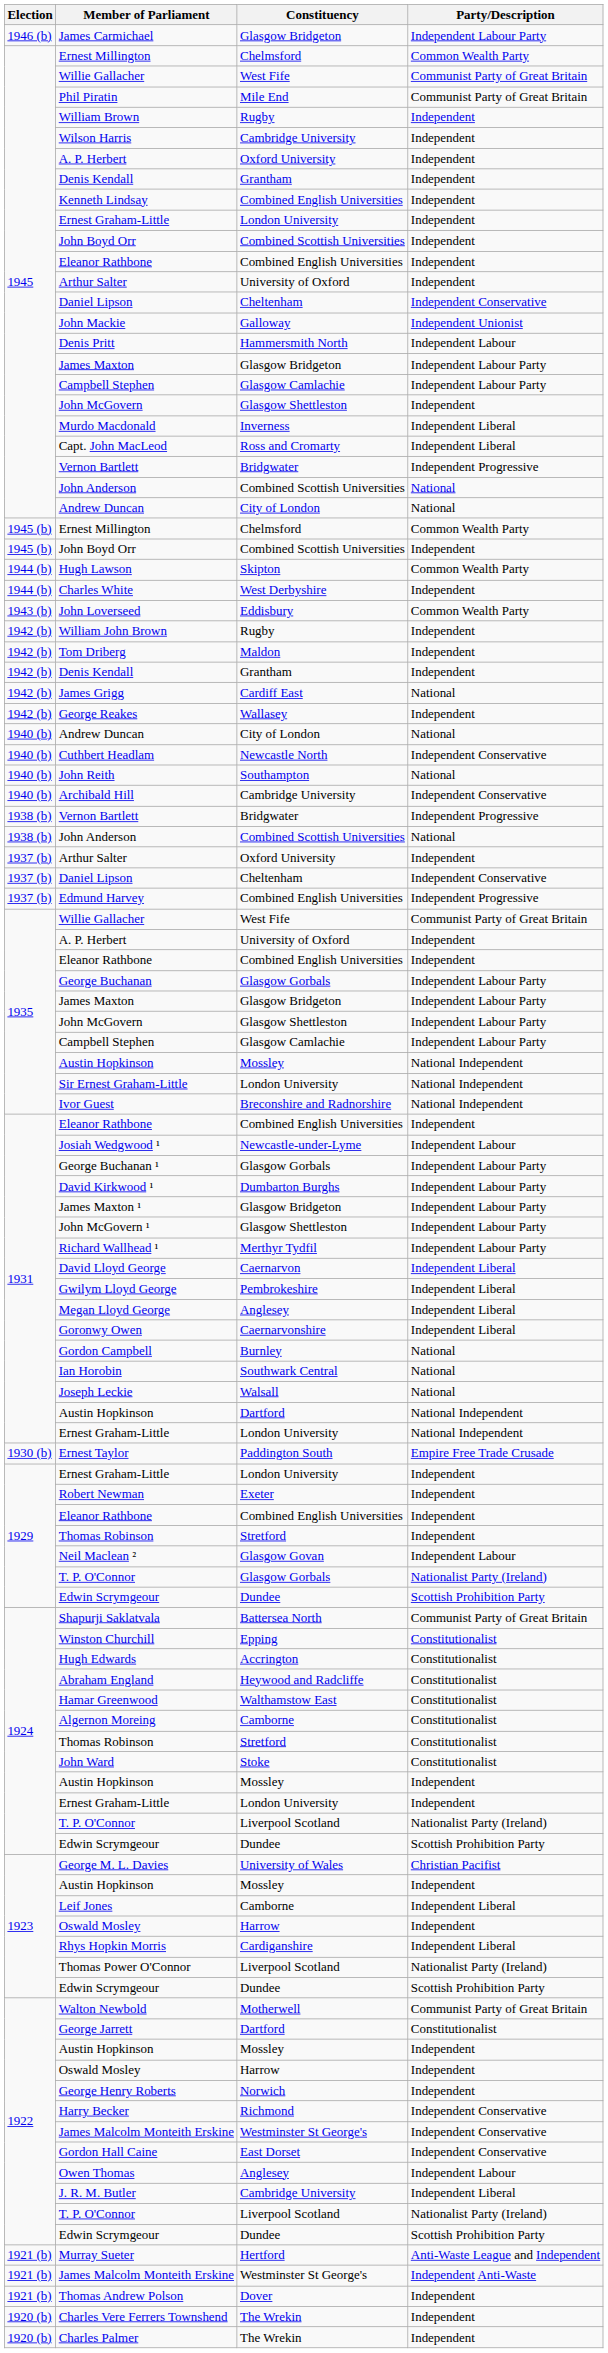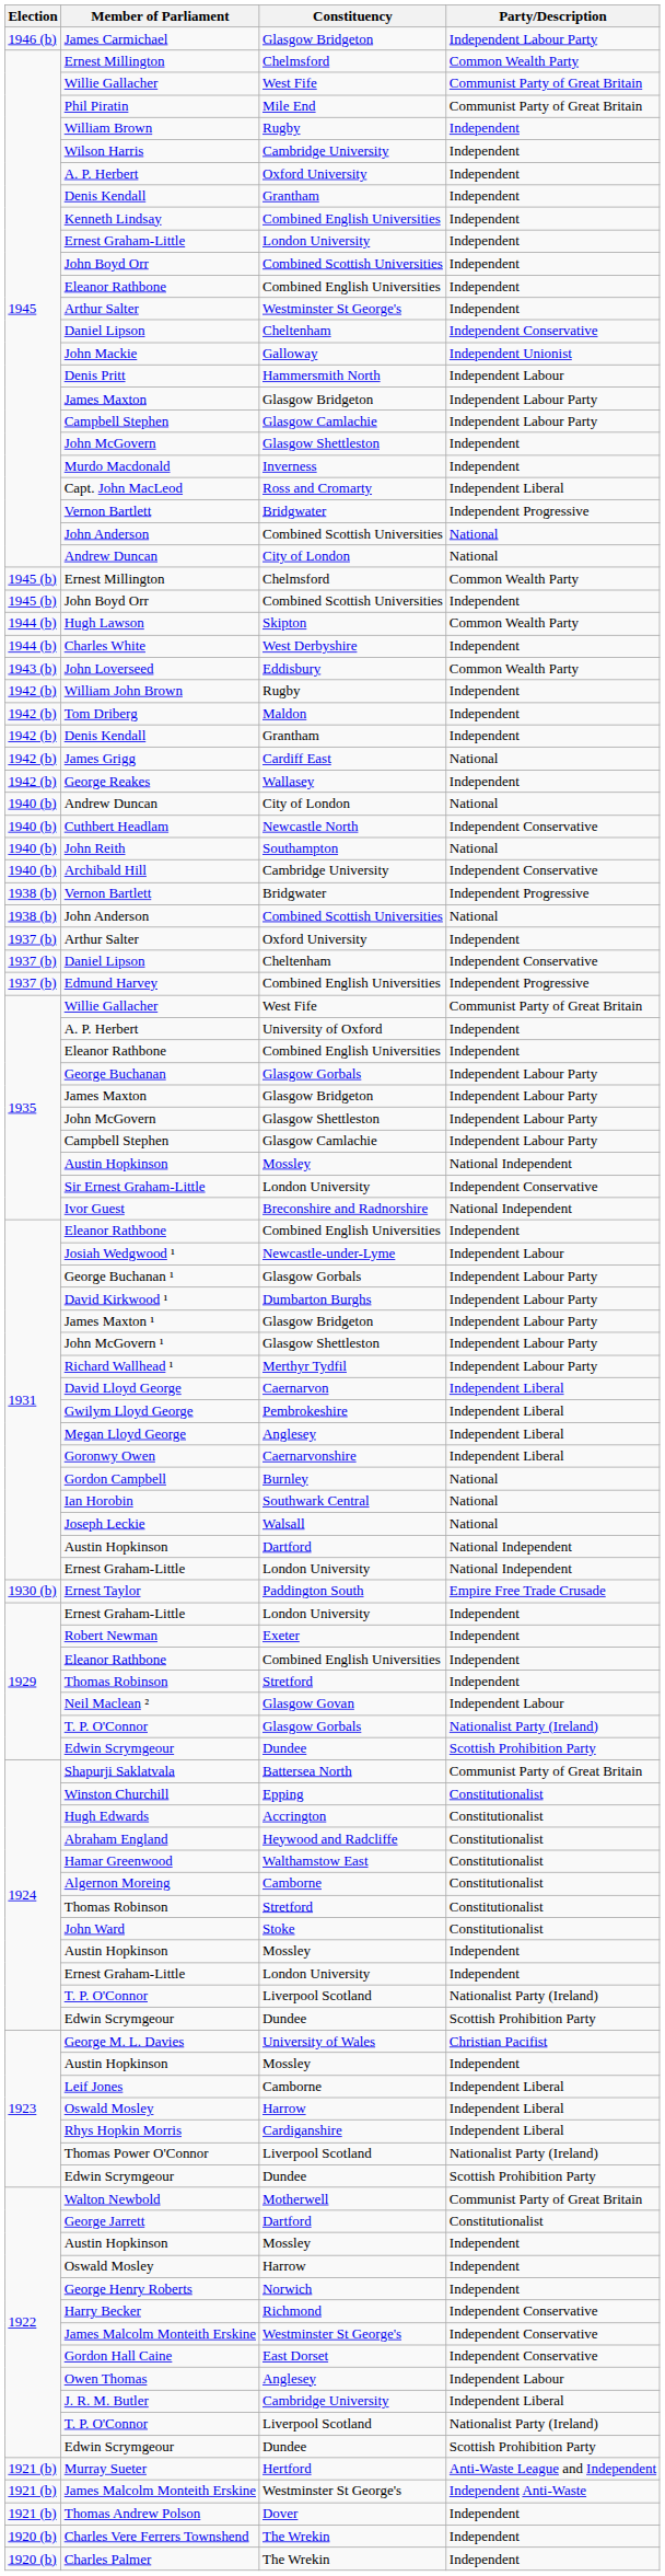1945 / Arthur Salter | Constituency: University of Oxford -> Westminster St George's
Murdo Macdonald | Party/Description: Independent Liberal -> Independent
Sir Ernest Graham-Little | Party/Description: National Independent -> Independent Conservative
1923 / Oswald Mosley | Party/Description: Independent -> Independent Liberal
